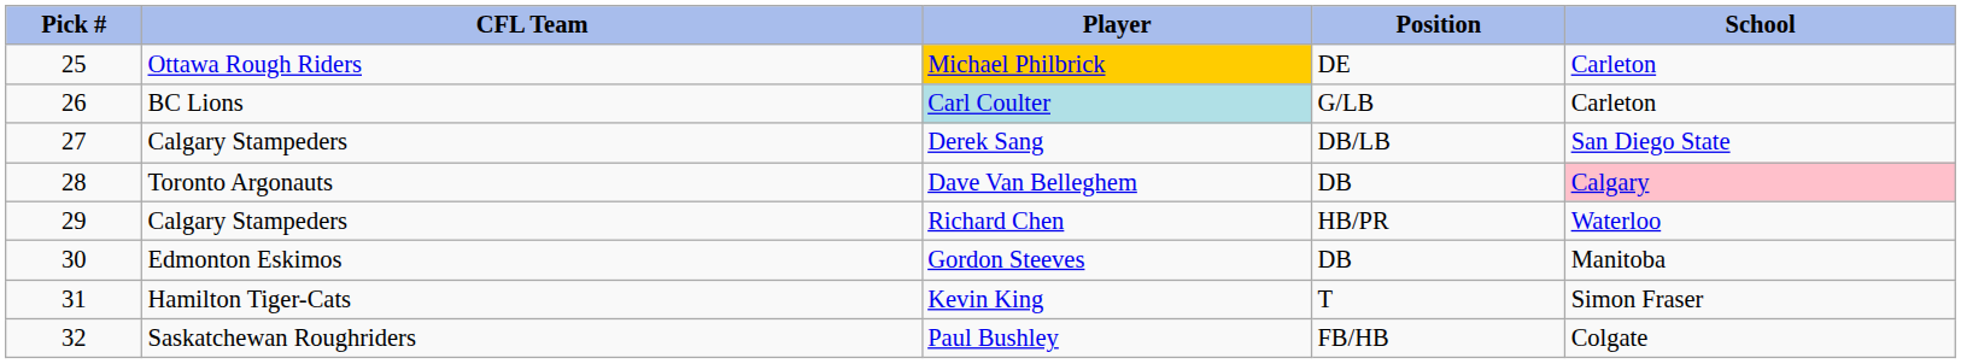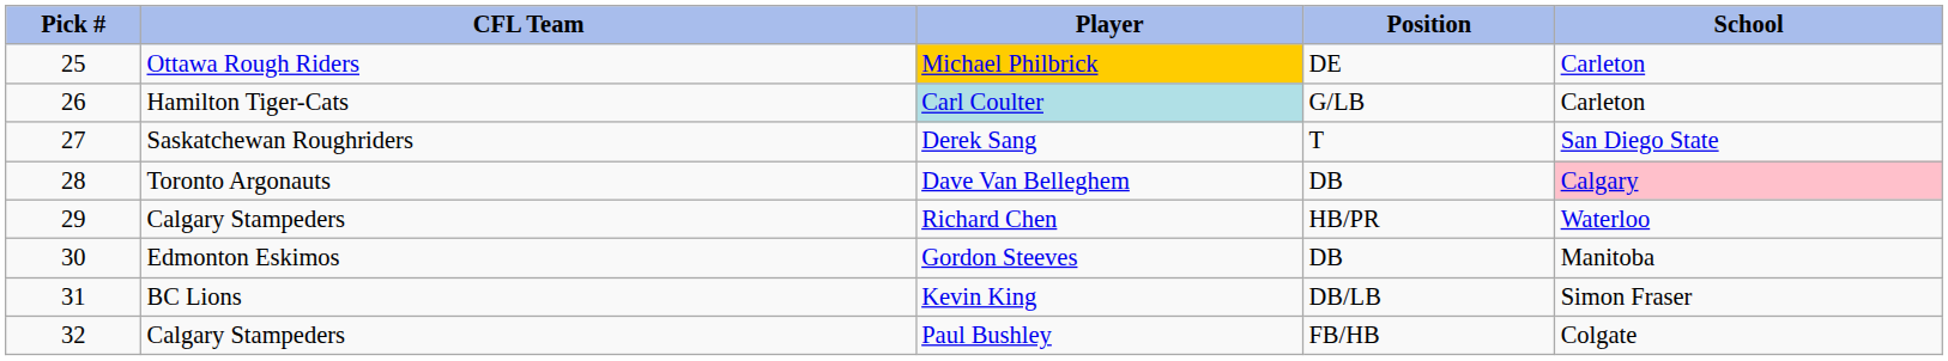Carl Coulter | CFL Team: BC Lions -> Hamilton Tiger-Cats
Derek Sang | CFL Team: Calgary Stampeders -> Saskatchewan Roughriders
Derek Sang | Position: DB/LB -> T
Kevin King | CFL Team: Hamilton Tiger-Cats -> BC Lions
Kevin King | Position: T -> DB/LB
Paul Bushley | CFL Team: Saskatchewan Roughriders -> Calgary Stampeders
